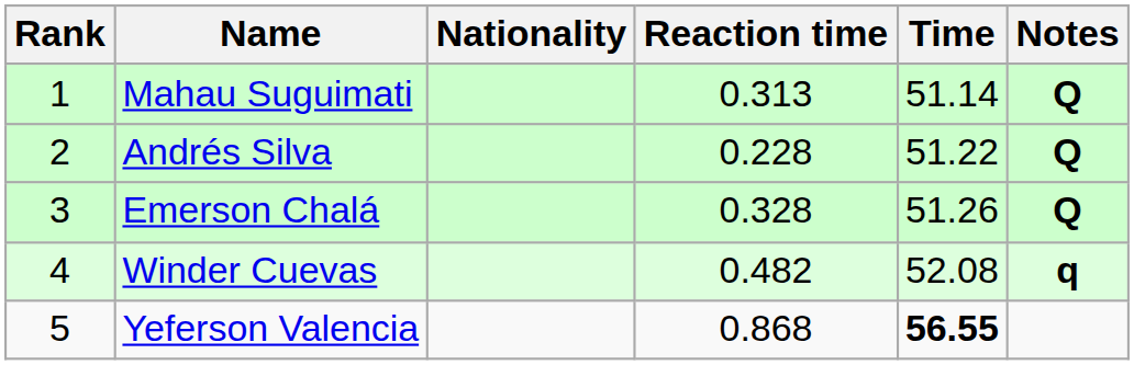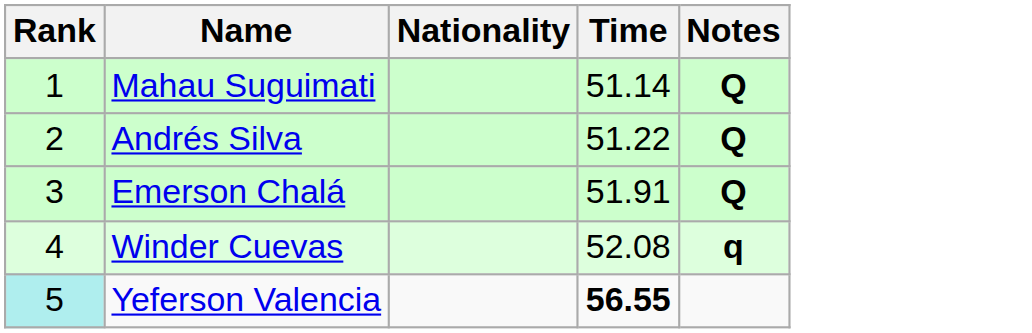- column: Reaction time | 0.313 | 0.228 | 0.328 | 0.482 | 0.868
Emerson Chalá | Time: 51.26 -> 51.91
Yeferson Valencia | Rank: no background -> paleturquoise background
